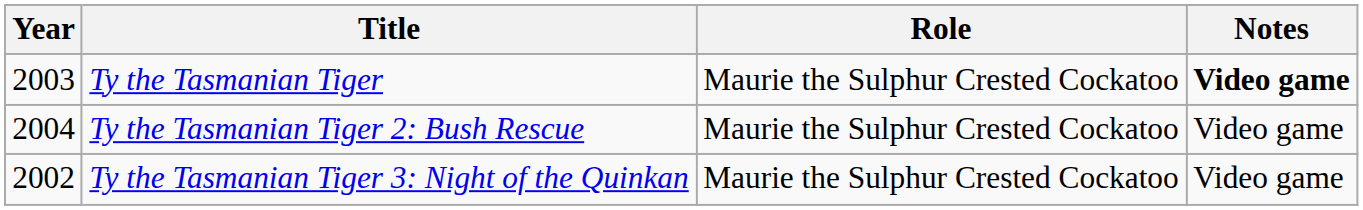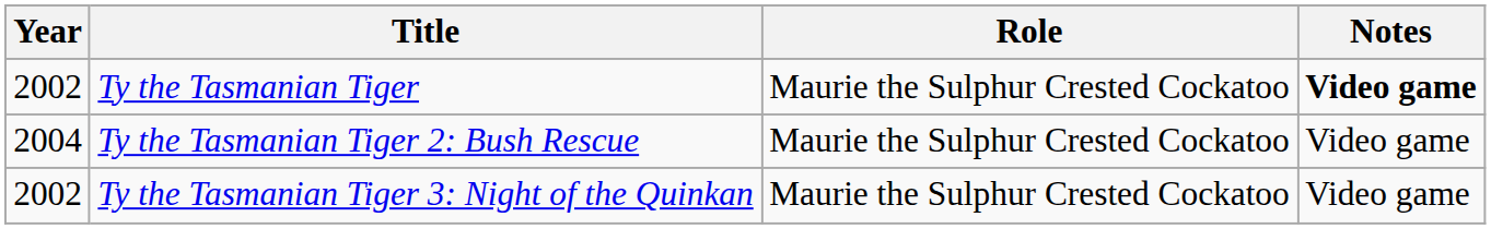Ty the Tasmanian Tiger | Year: 2003 -> 2002
